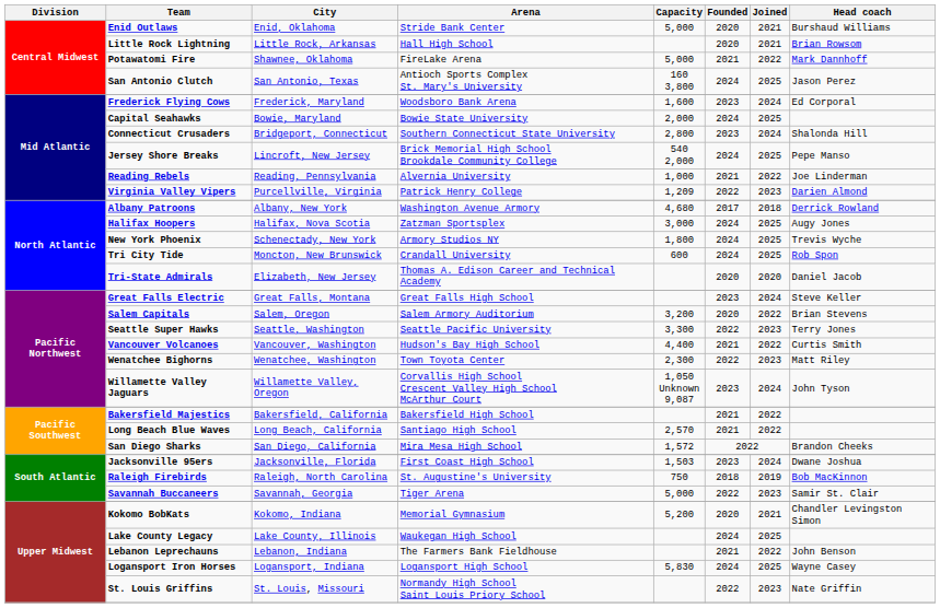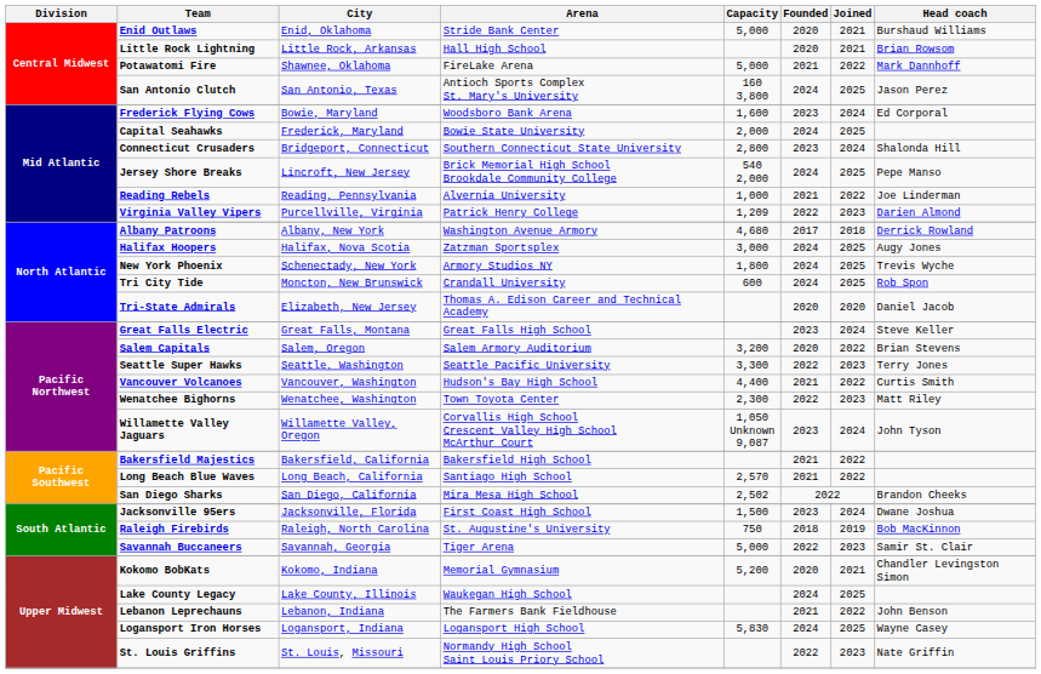Frederick Flying Cows | City: Frederick, Maryland -> Bowie, Maryland
Capital Seahawks | City: Bowie, Maryland -> Frederick, Maryland
San Diego Sharks | Capacity: 1,572 -> 2,502
Jacksonville 95ers | Capacity: 1,503 -> 1,500
